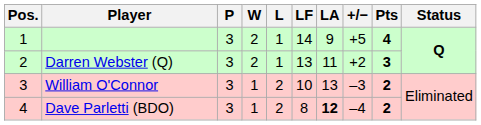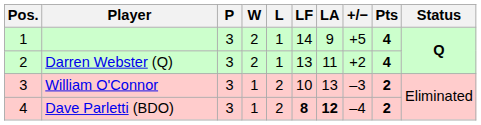Darren Webster (Q) | Pts: 3 -> 4
Dave Parletti (BDO) | LF: normal -> bold
